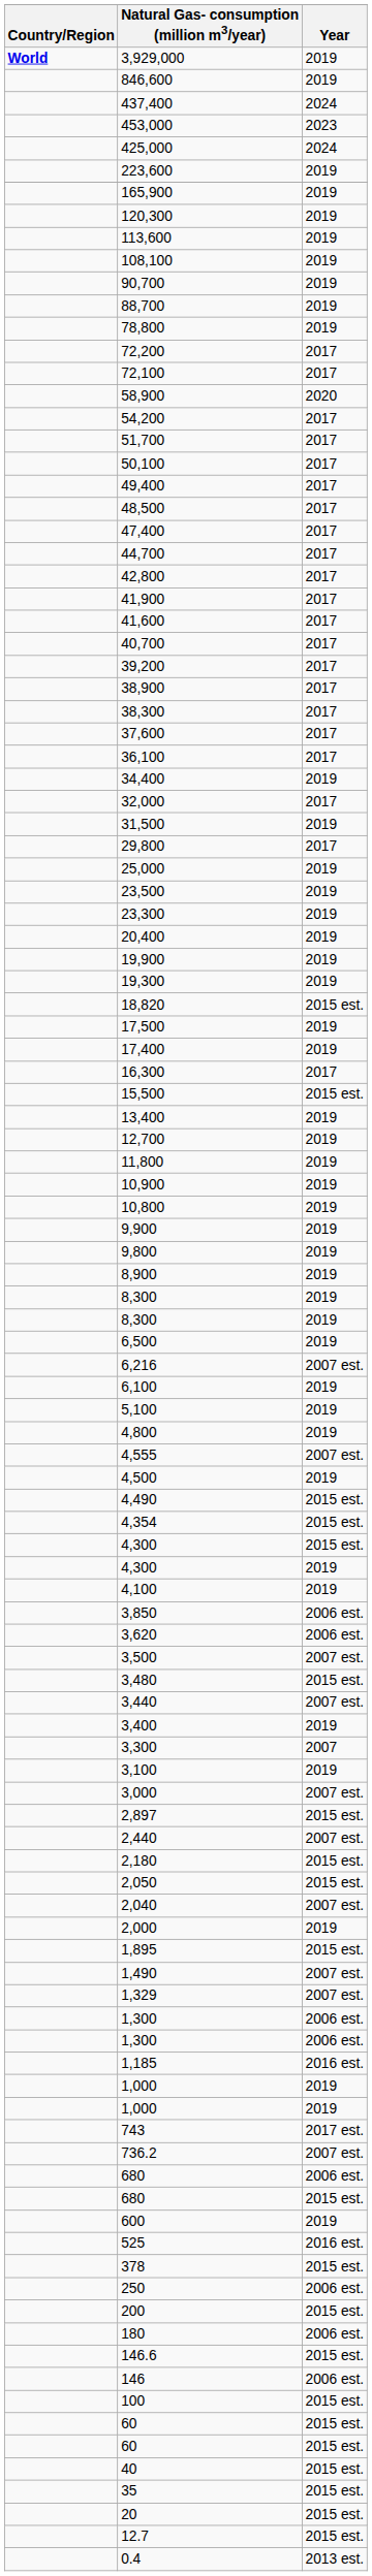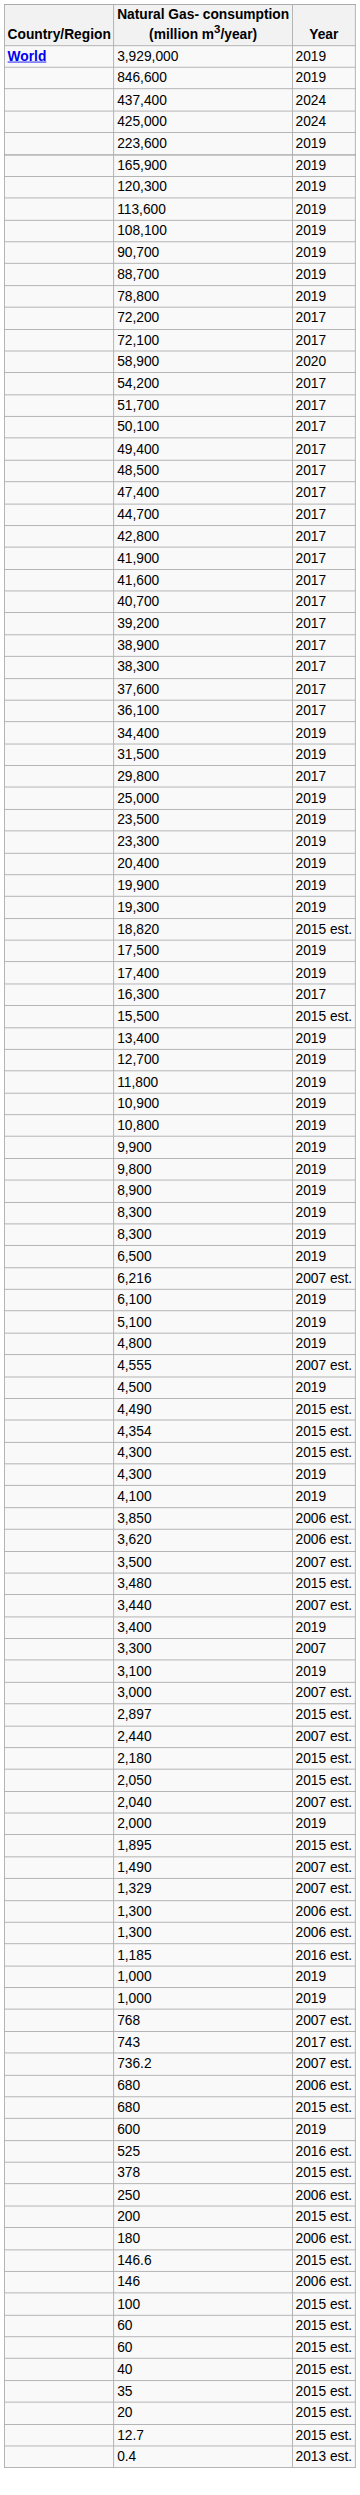- row: 453,000 | 2023
- row: 32,000 | 2017
+ row: 768 | 2007 est.
